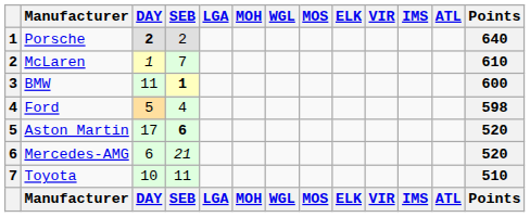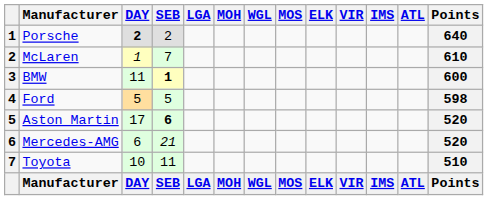Ford | SEB: 4 -> 5
